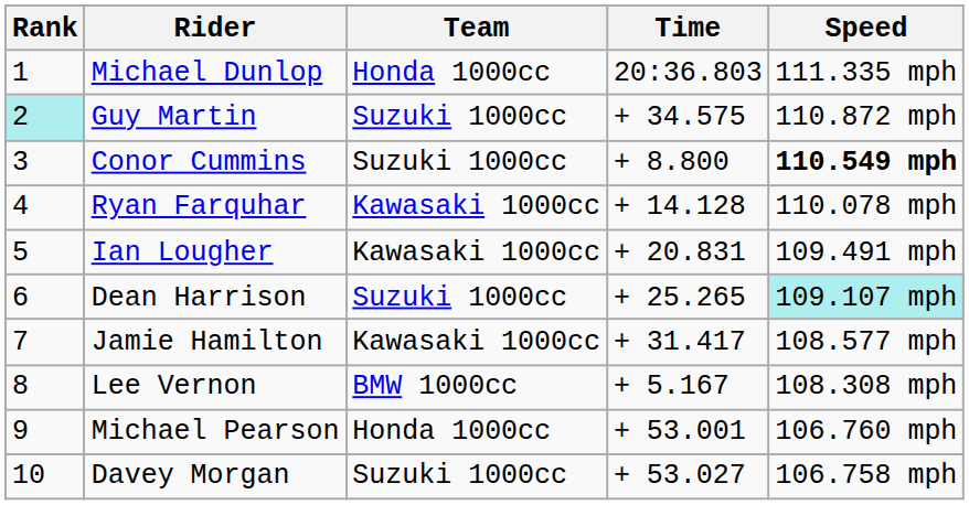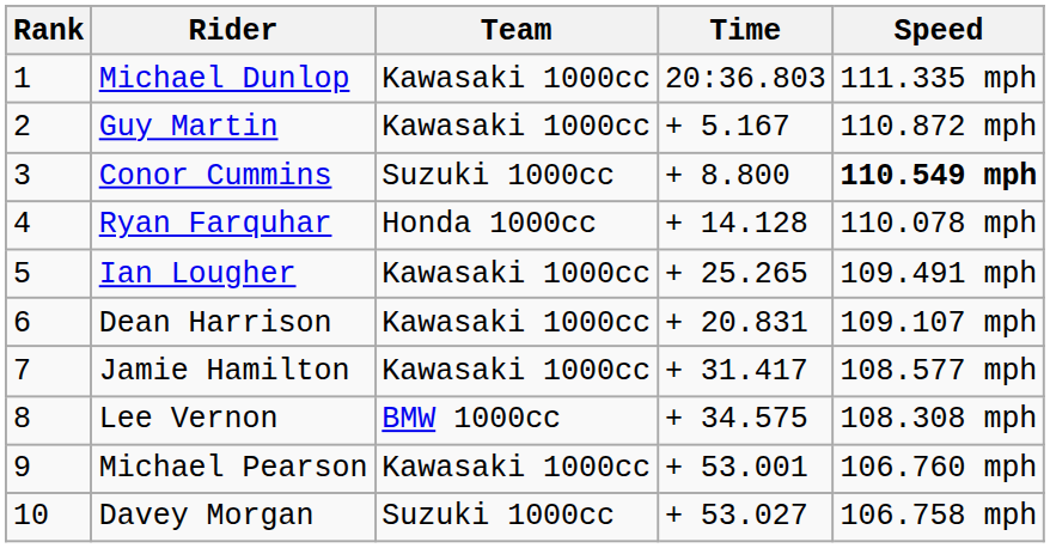Michael Dunlop | Team: Honda 1000cc -> Kawasaki 1000cc
Guy Martin | Rank: paleturquoise background -> no background
Guy Martin | Team: Suzuki 1000cc -> Kawasaki 1000cc
Guy Martin | Time: + 34.575 -> + 5.167
Ryan Farquhar | Team: Kawasaki 1000cc -> Honda 1000cc
Ian Lougher | Time: + 20.831 -> + 25.265
Dean Harrison | Team: Suzuki 1000cc -> Kawasaki 1000cc
Dean Harrison | Time: + 25.265 -> + 20.831
Dean Harrison | Speed: paleturquoise background -> no background
Lee Vernon | Time: + 5.167 -> + 34.575
Michael Pearson | Team: Honda 1000cc -> Kawasaki 1000cc
